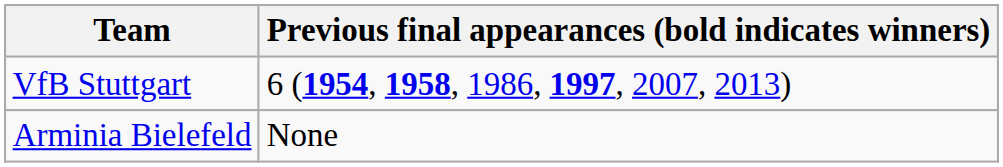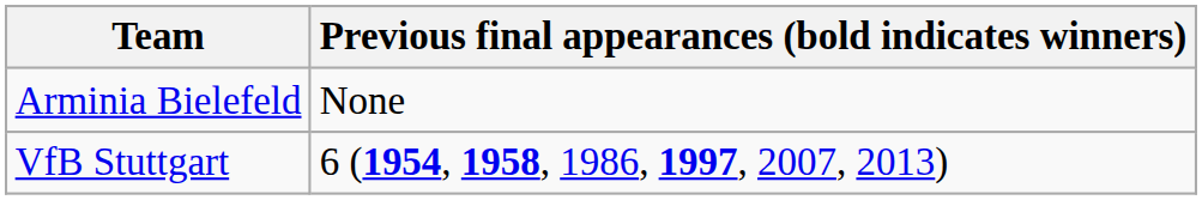rows swapped: Arminia Bielefeld <-> VfB Stuttgart
